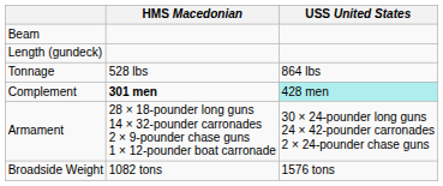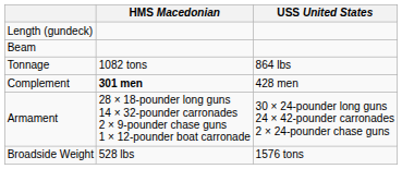rows swapped: Length (gundeck) <-> Beam
Tonnage | HMS Macedonian: 528 lbs -> 1082 tons
Complement | USS United States: paleturquoise background -> no background
Broadside Weight | HMS Macedonian: 1082 tons -> 528 lbs
